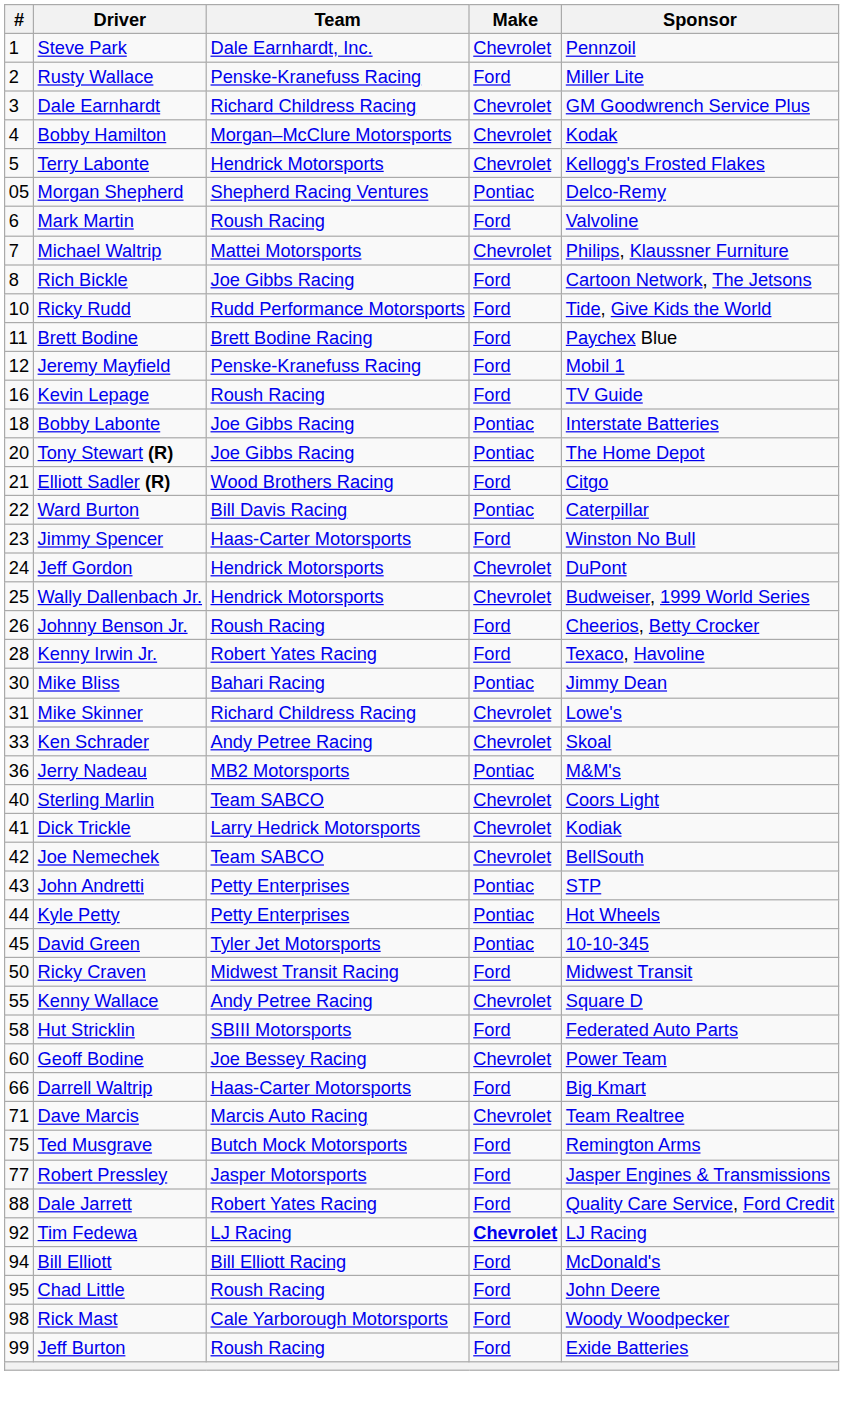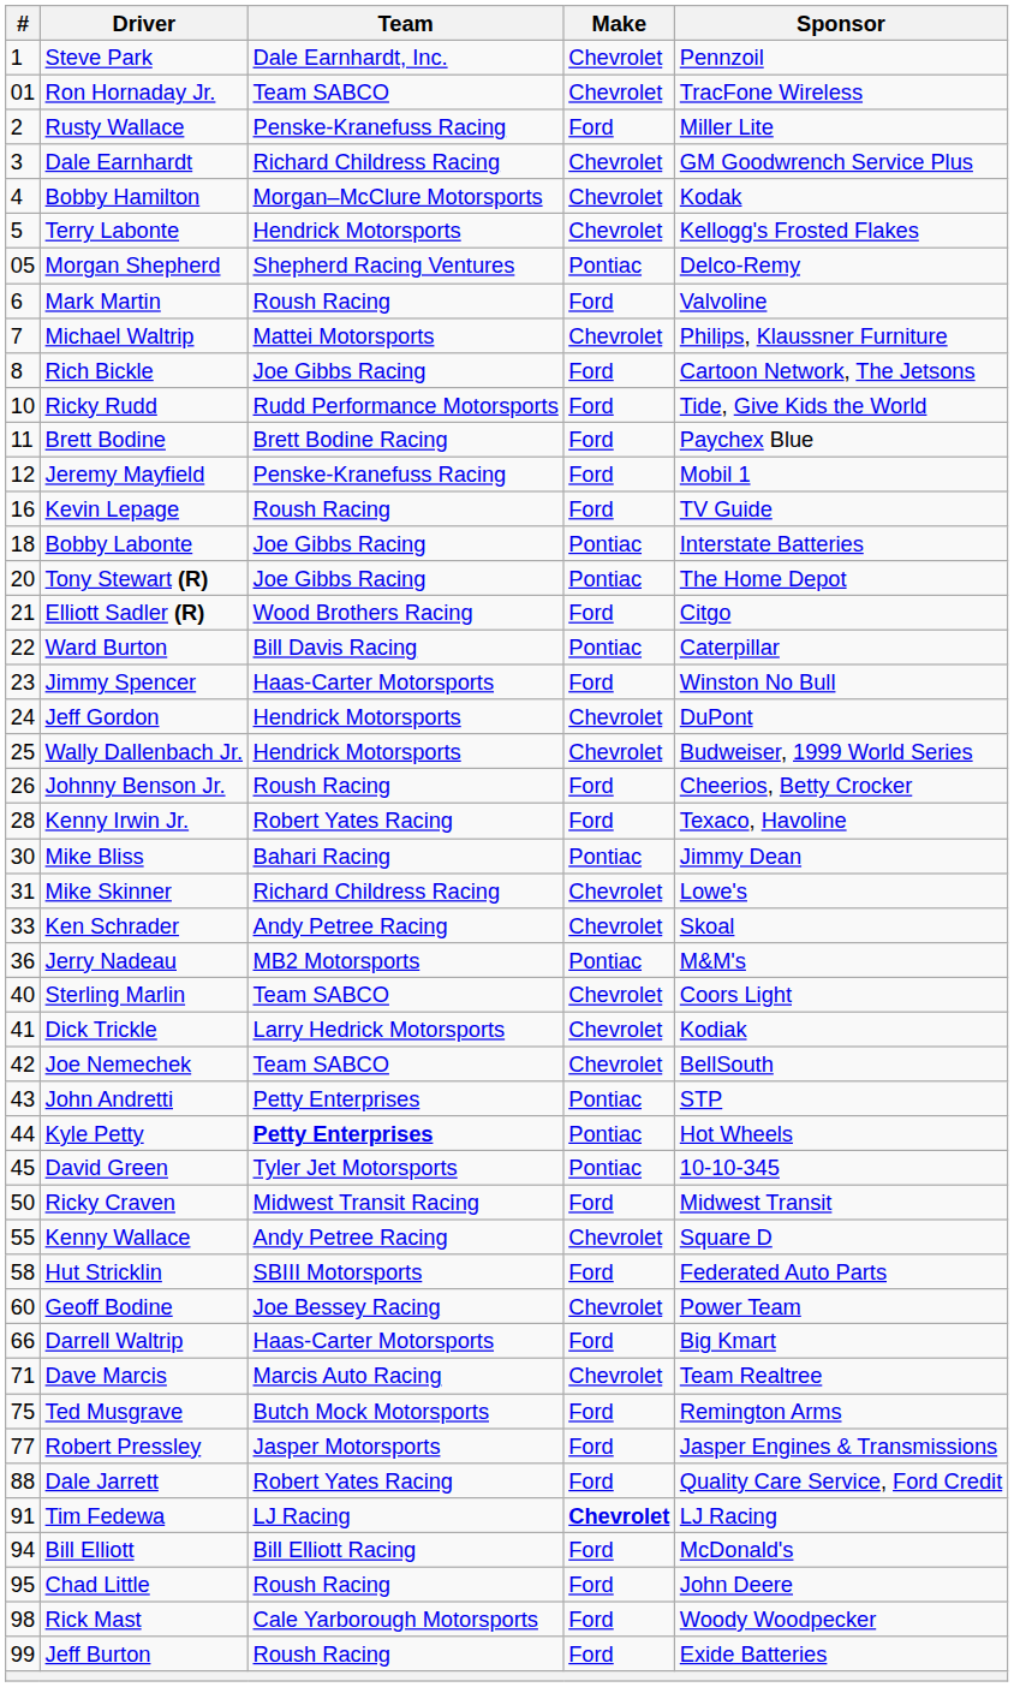+ row: 01 | Ron Hornaday Jr. | Team SABCO | Chevrolet | TracFone Wireless
Kyle Petty | Team: normal -> bold
Tim Fedewa | #: 92 -> 91
